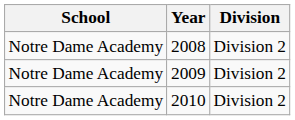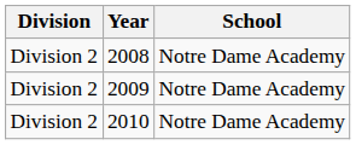columns swapped: School <-> Division
